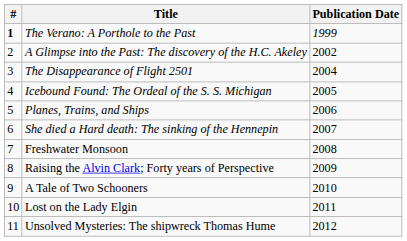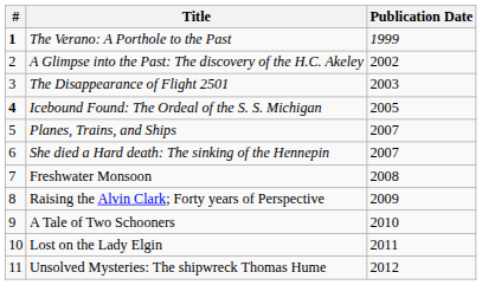The Disappearance of Flight 2501 | Publication Date: 2004 -> 2003
Icebound Found: The Ordeal of the S. S. Michigan | #: normal -> bold
Planes, Trains, and Ships | Publication Date: 2006 -> 2007
